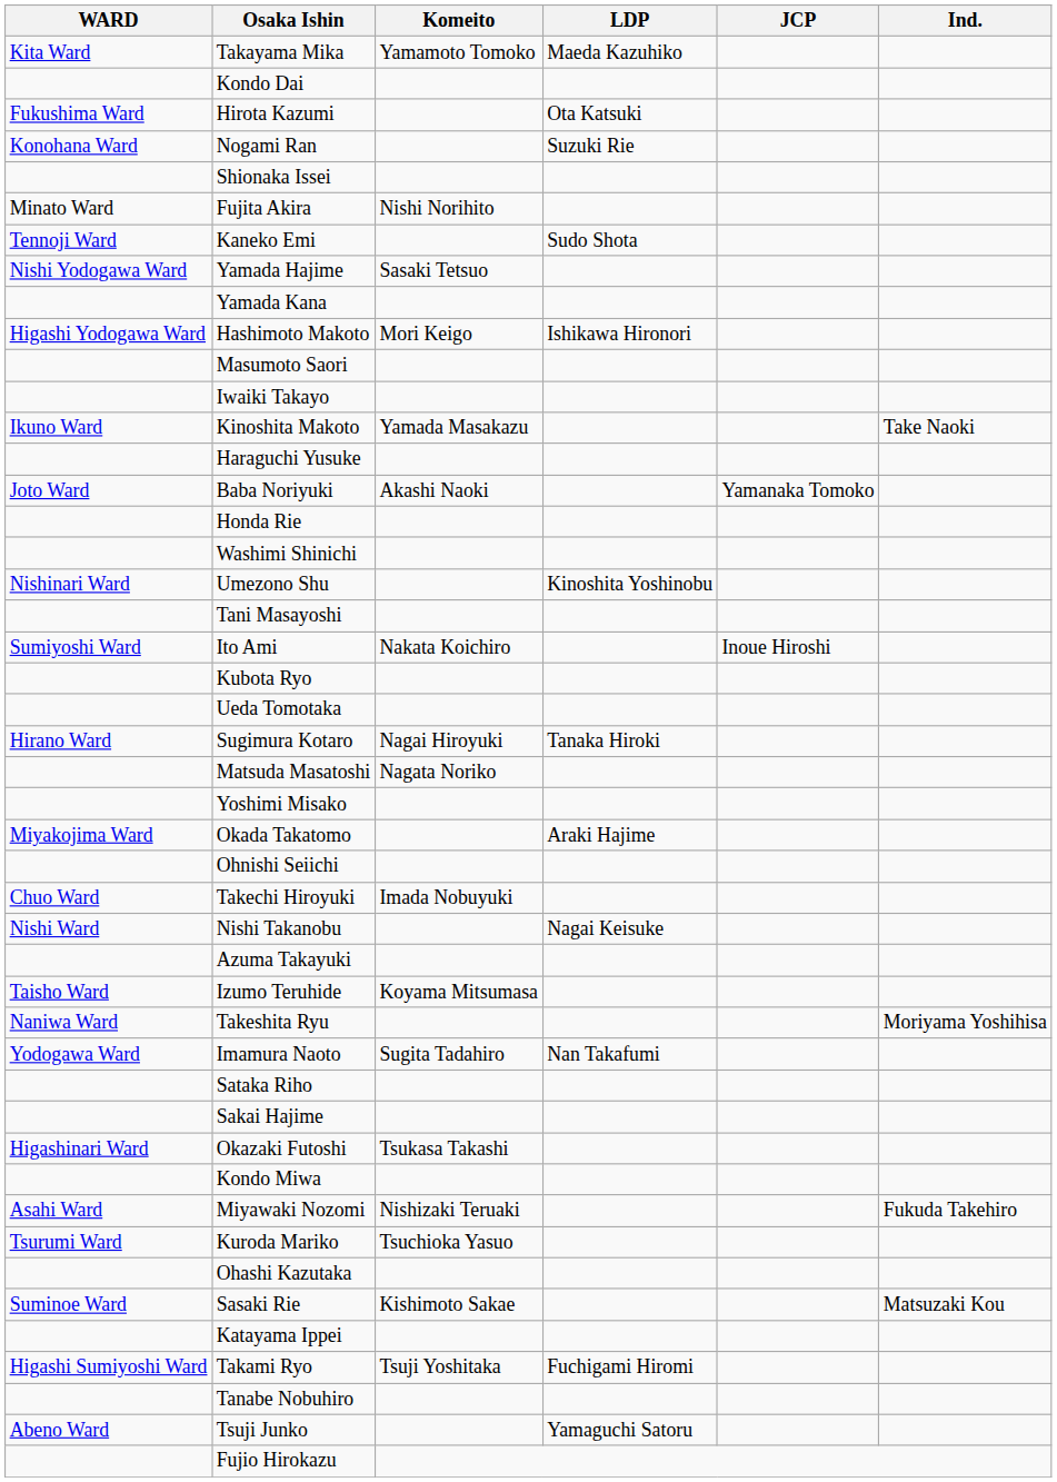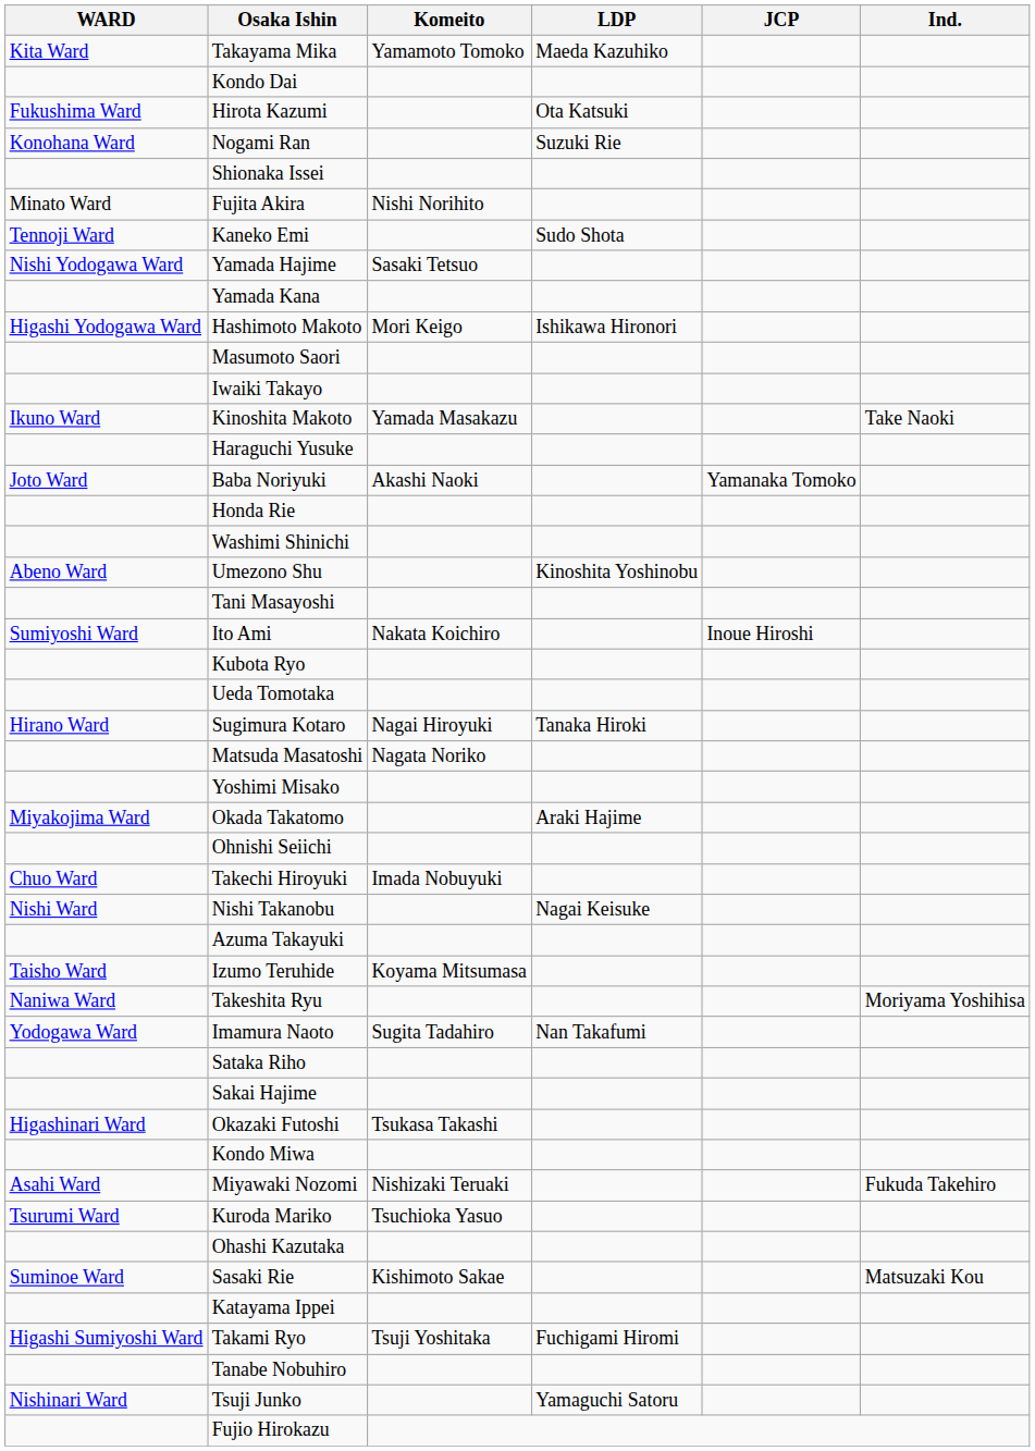Umezono Shu | WARD: Nishinari Ward -> Abeno Ward
Tsuji Junko | WARD: Abeno Ward -> Nishinari Ward
